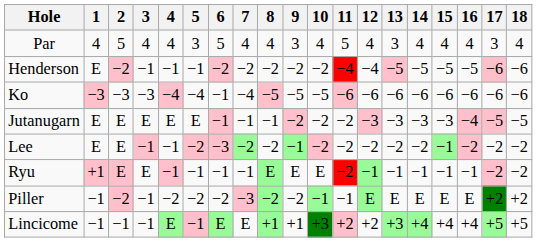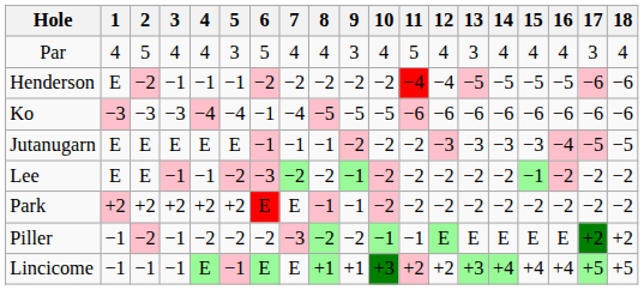+ row: Park | +2 | +2 | +2 | +2 | +2 | E | E | −1 | −1 | −2 | −2 | −2 | −2 | −2 | −2 | −2 | −2 | −2
- row: Ryu | +1 | E | E | −1 | −1 | −1 | −1 | E | E | E | −2 | −1 | −1 | −1 | −1 | −1 | −2 | −2
